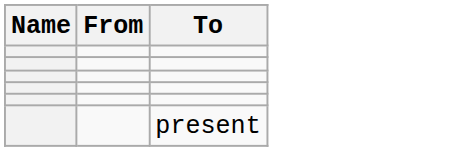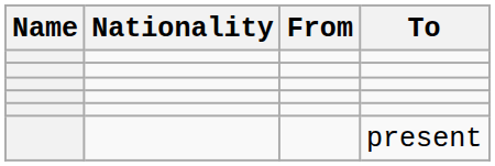+ column: Nationality
